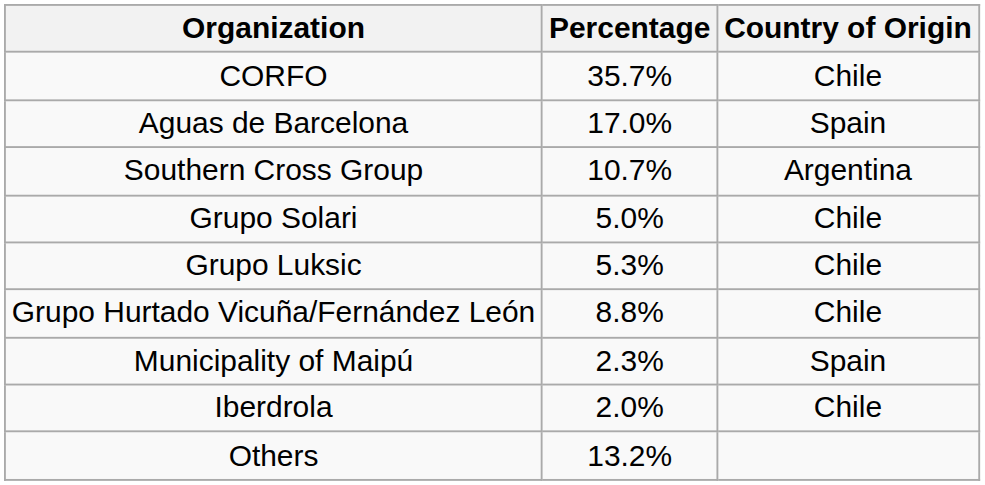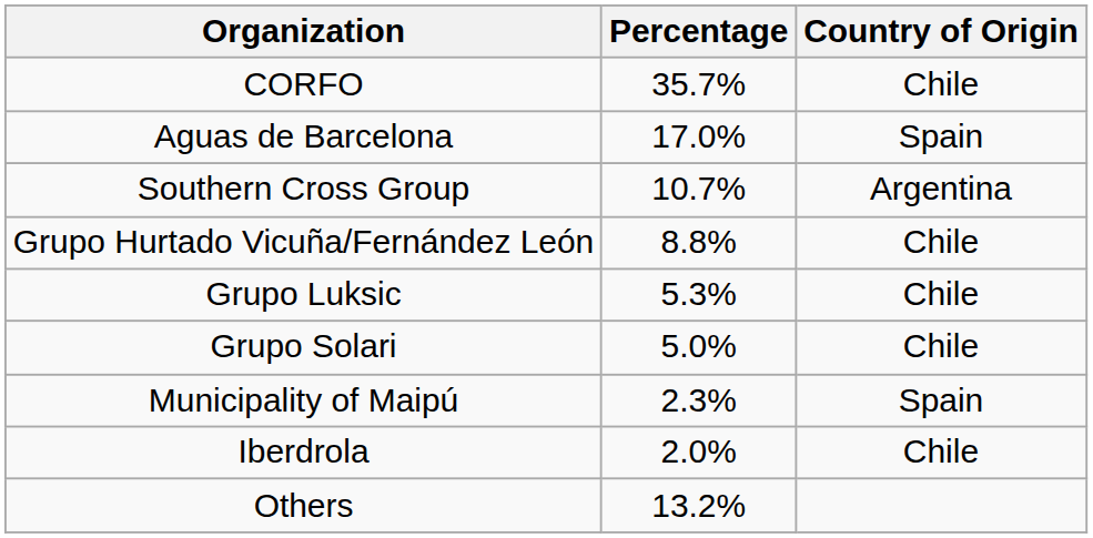rows swapped: Grupo Hurtado Vicuña/Fernández León <-> Grupo Solari
